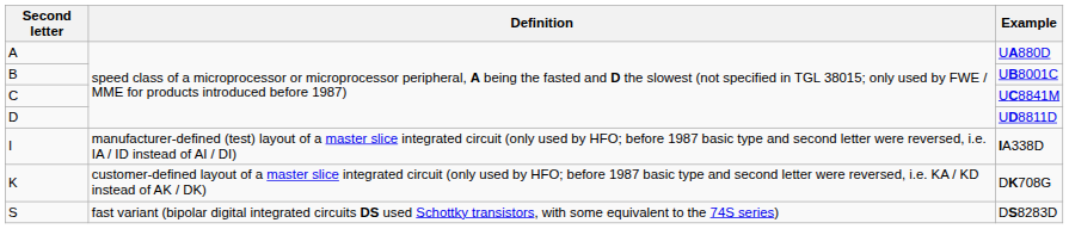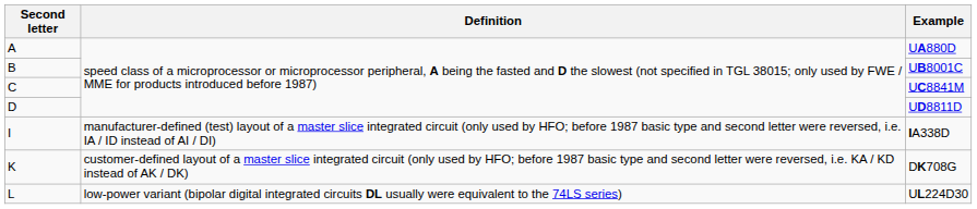+ row: L | low-power variant (bipolar digital integrated circuits DL usually were equivalent to the 74LS series) | UL224D30
- row: S | fast variant (bipolar digital integrated circuits DS used Schottky transistors, with some equivalent to the 74S series) | DS8283D
